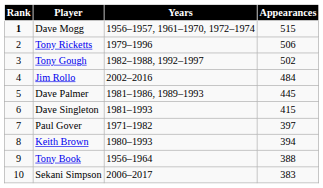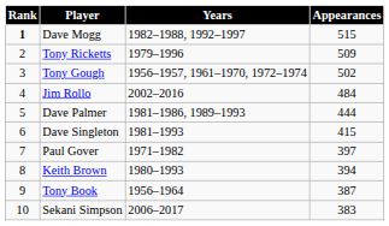Dave Mogg | Years: 1956–1957, 1961–1970, 1972–1974 -> 1982–1988, 1992–1997
Tony Ricketts | Appearances: 506 -> 509
Tony Gough | Years: 1982–1988, 1992–1997 -> 1956–1957, 1961–1970, 1972–1974
Dave Palmer | Appearances: 445 -> 444
Tony Book | Appearances: 388 -> 387
